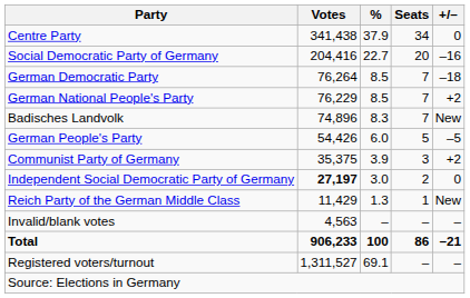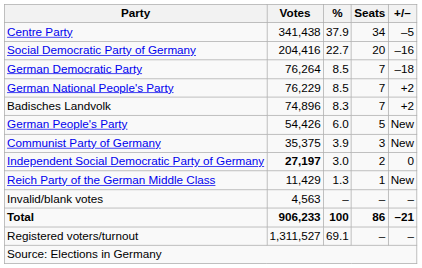Centre Party | +/–: 0 -> –5
Badisches Landvolk | +/–: New -> +2
German People's Party | +/–: –5 -> New
Communist Party of Germany | +/–: +2 -> New
